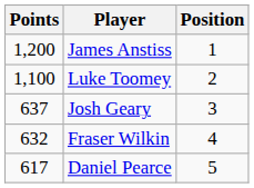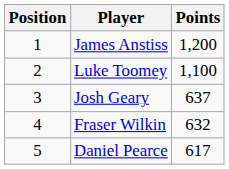columns swapped: Position <-> Points
